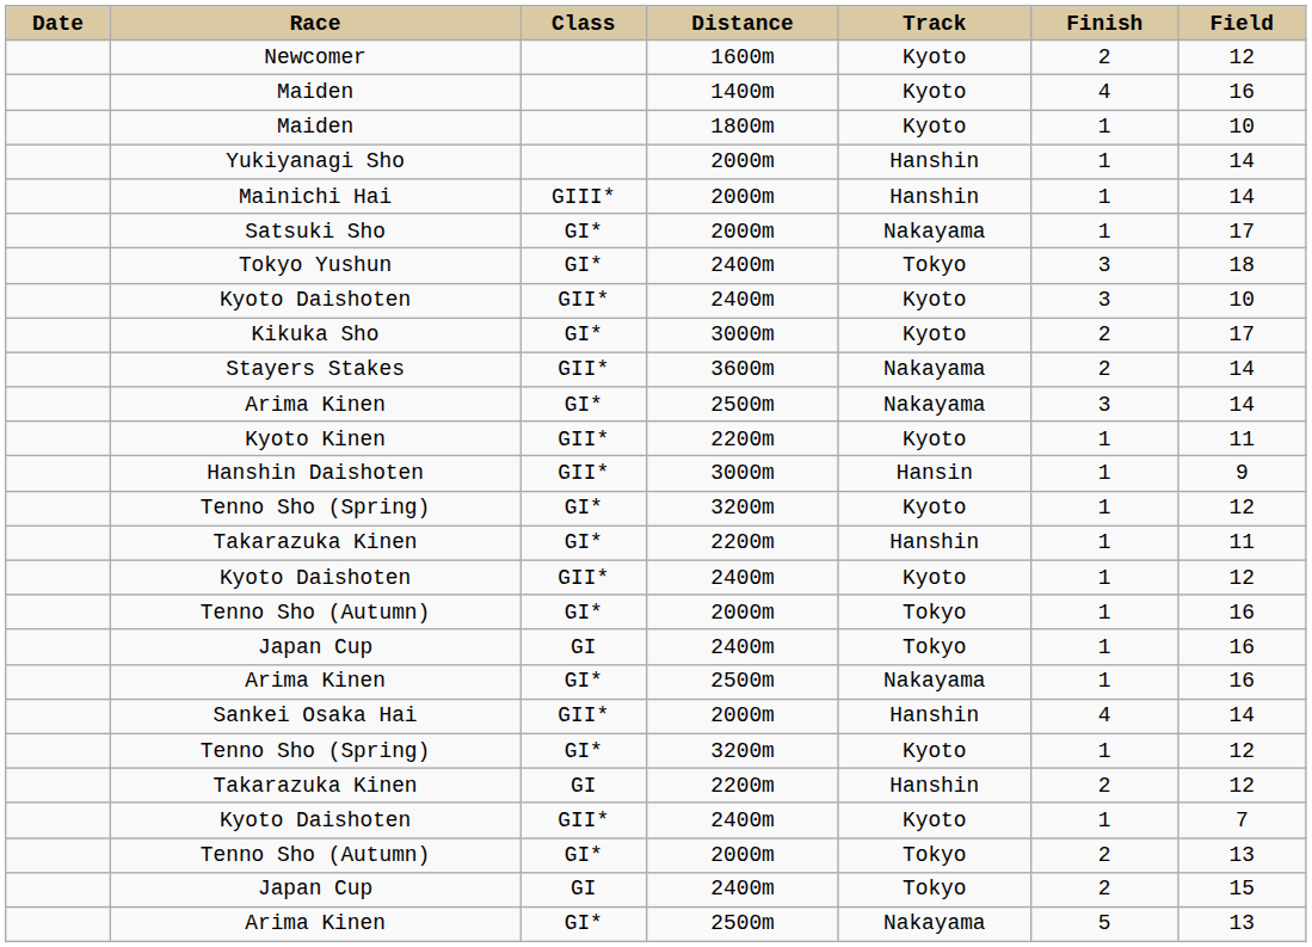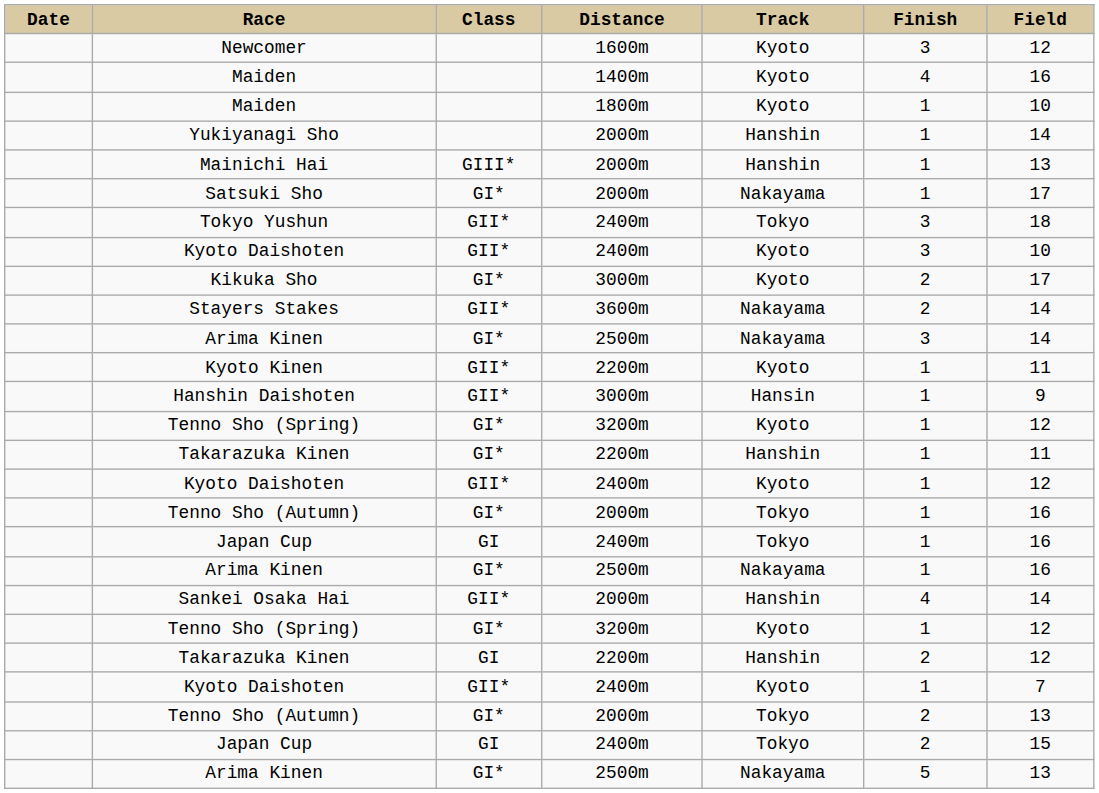Newcomer | Finish: 2 -> 3
Mainichi Hai | Field: 14 -> 13
Tokyo Yushun | Class: GI* -> GII*
